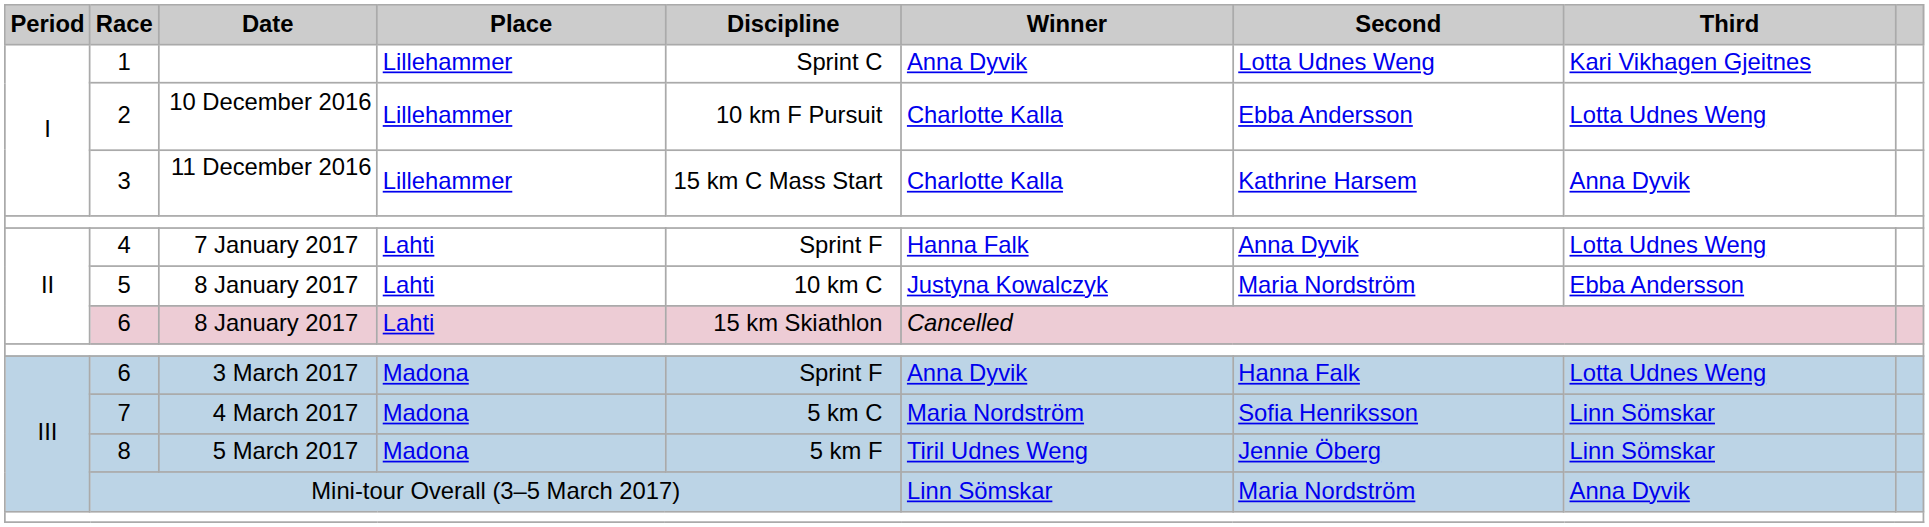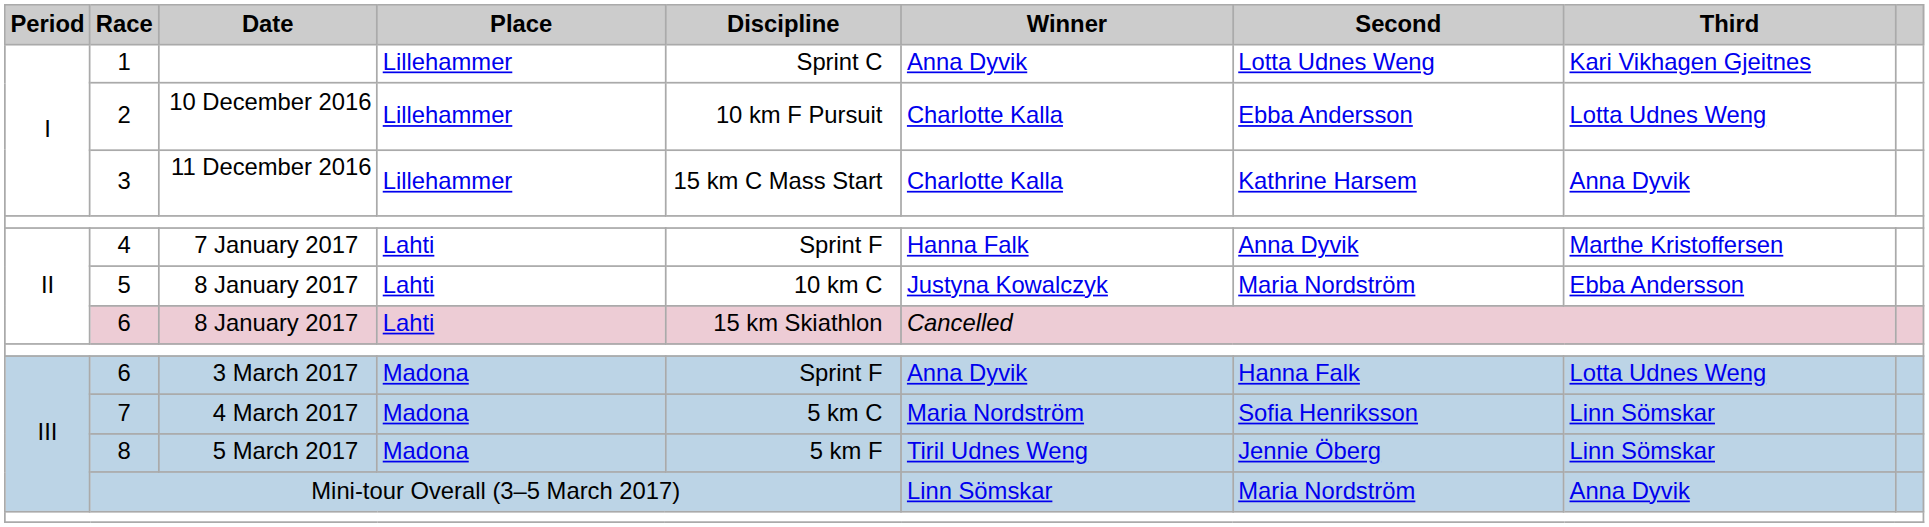4 | Third: Lotta Udnes Weng -> Marthe Kristoffersen
